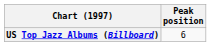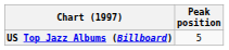US Top Jazz Albums (Billboard) | Peak position: 6 -> 5
